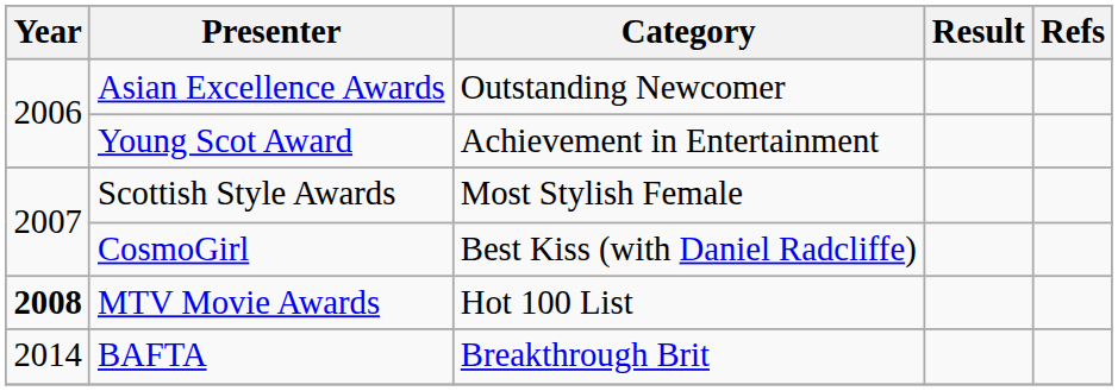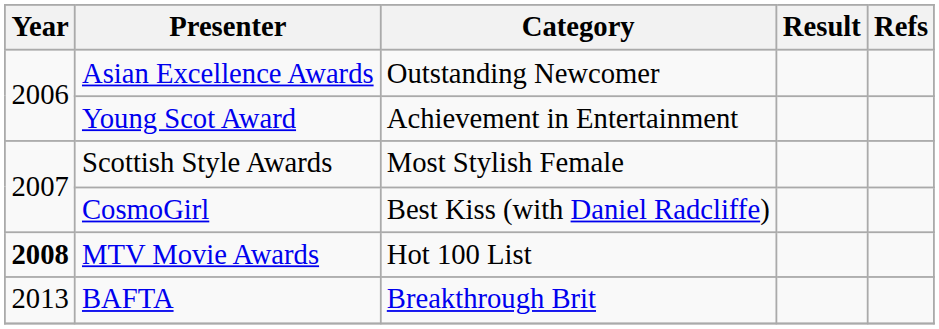BAFTA | Year: 2014 -> 2013
